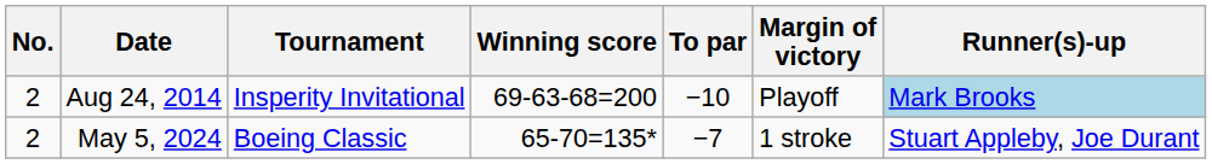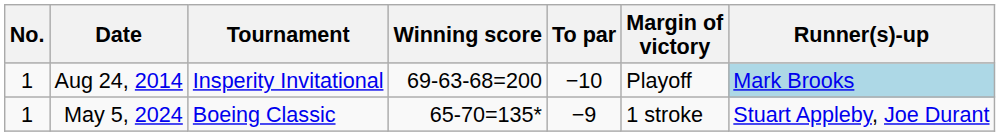Aug 24, 2014 | No.: 2 -> 1
May 5, 2024 | No.: 2 -> 1
May 5, 2024 | To par: −7 -> −9
